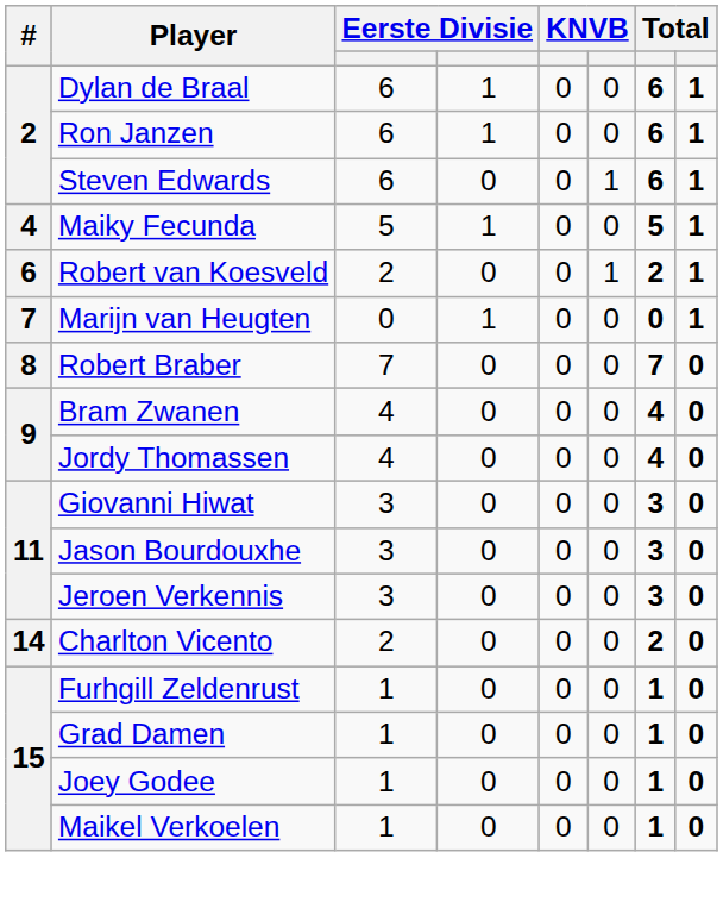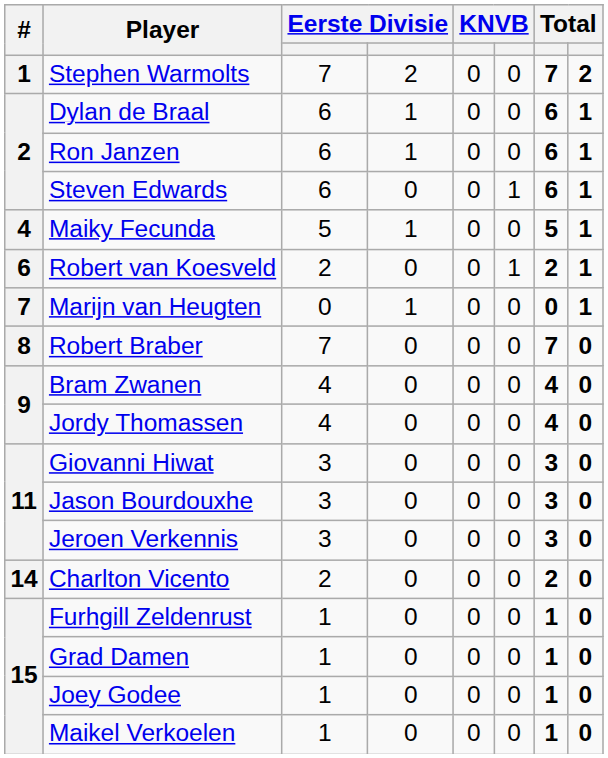+ row: 1 | Stephen Warmolts | 7 | 2 | 0 | 0 | 7 | 2
